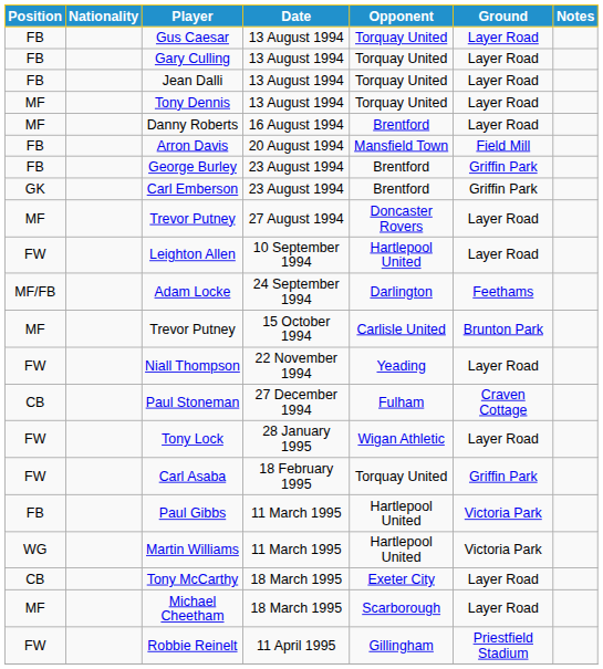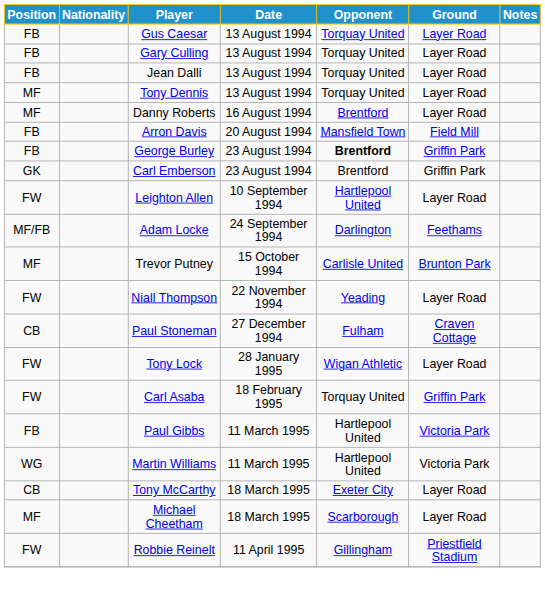George Burley | Opponent: normal -> bold
- row: MF | Trevor Putney | 27 August 1994 | Doncaster Rovers | Layer Road
